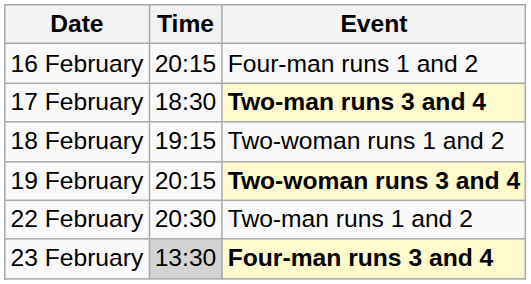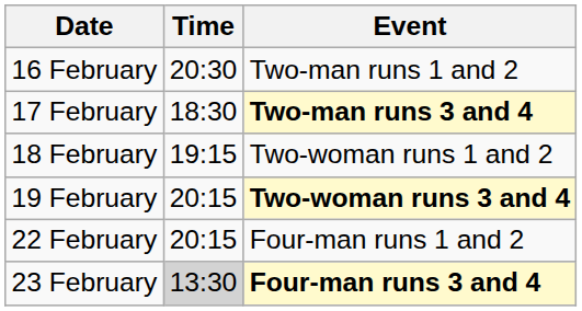16 February | Time: 20:15 -> 20:30
16 February | Event: Four-man runs 1 and 2 -> Two-man runs 1 and 2
22 February | Time: 20:30 -> 20:15
22 February | Event: Two-man runs 1 and 2 -> Four-man runs 1 and 2
